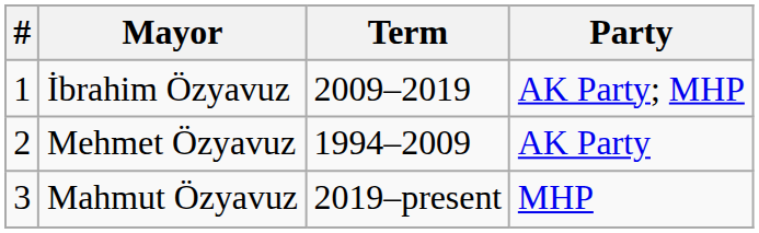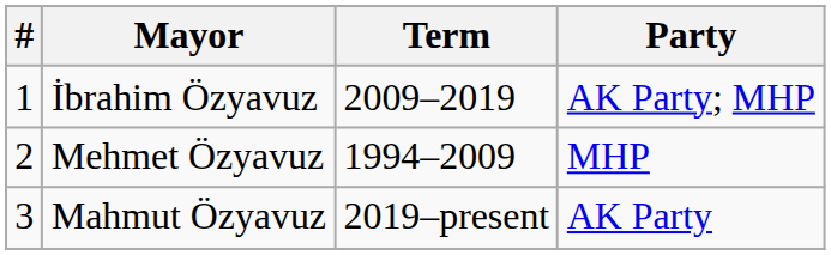Mehmet Özyavuz | Party: AK Party -> MHP
Mahmut Özyavuz | Party: MHP -> AK Party
